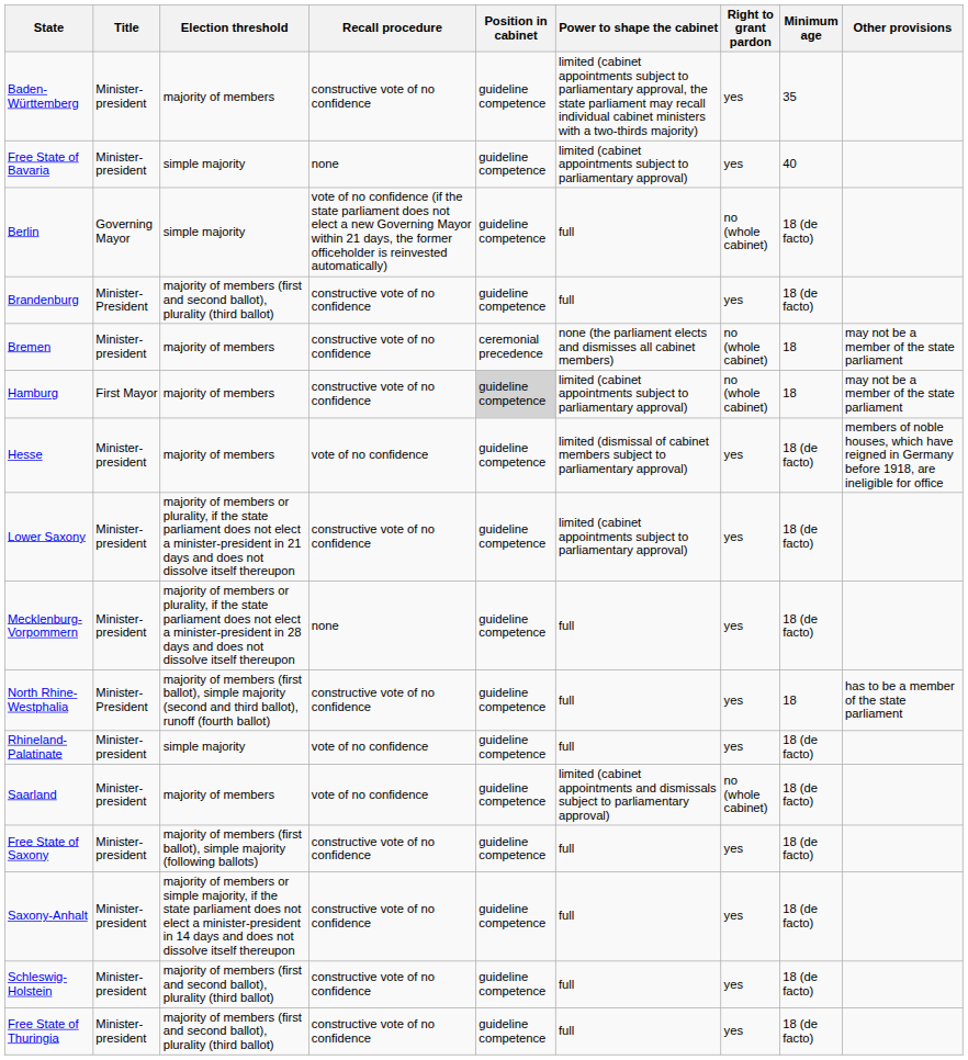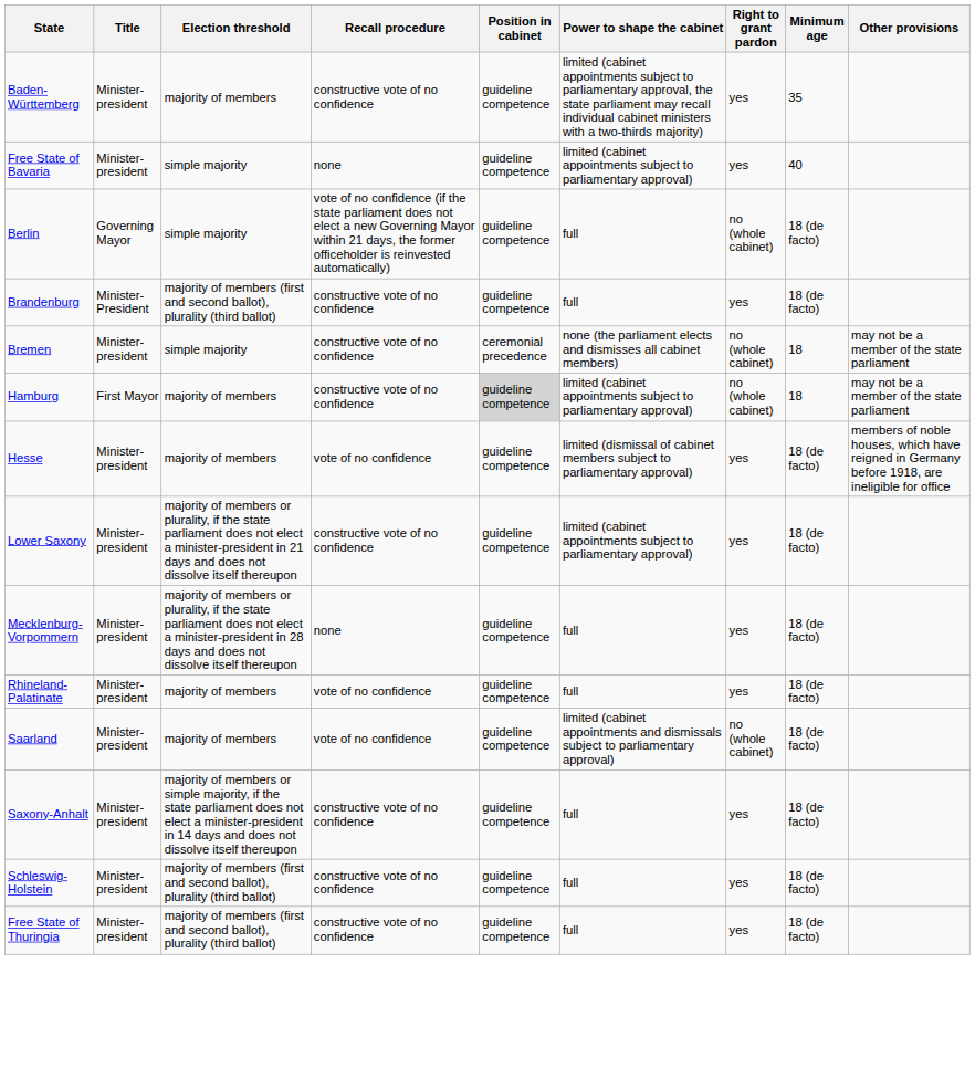Bremen | Election threshold: majority of members -> simple majority
- row: North Rhine-Westphalia | Minister-President | majority of members (first ballot), simple majority (second and third ballot), runoff (fourth ballot) | constructive vote of no confidence | guideline competence | full | yes | 18 | has to be a member of the state parliament
Rhineland-Palatinate | Election threshold: simple majority -> majority of members
- row: Free State of Saxony | Minister-president | majority of members (first ballot), simple majority (following ballots) | constructive vote of no confidence | guideline competence | full | yes | 18 (de facto)
